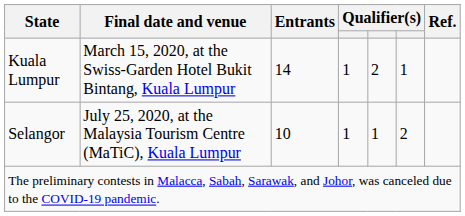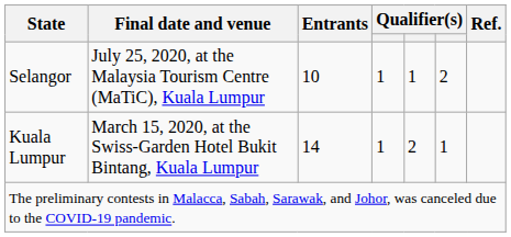rows swapped: Selangor <-> Kuala Lumpur
